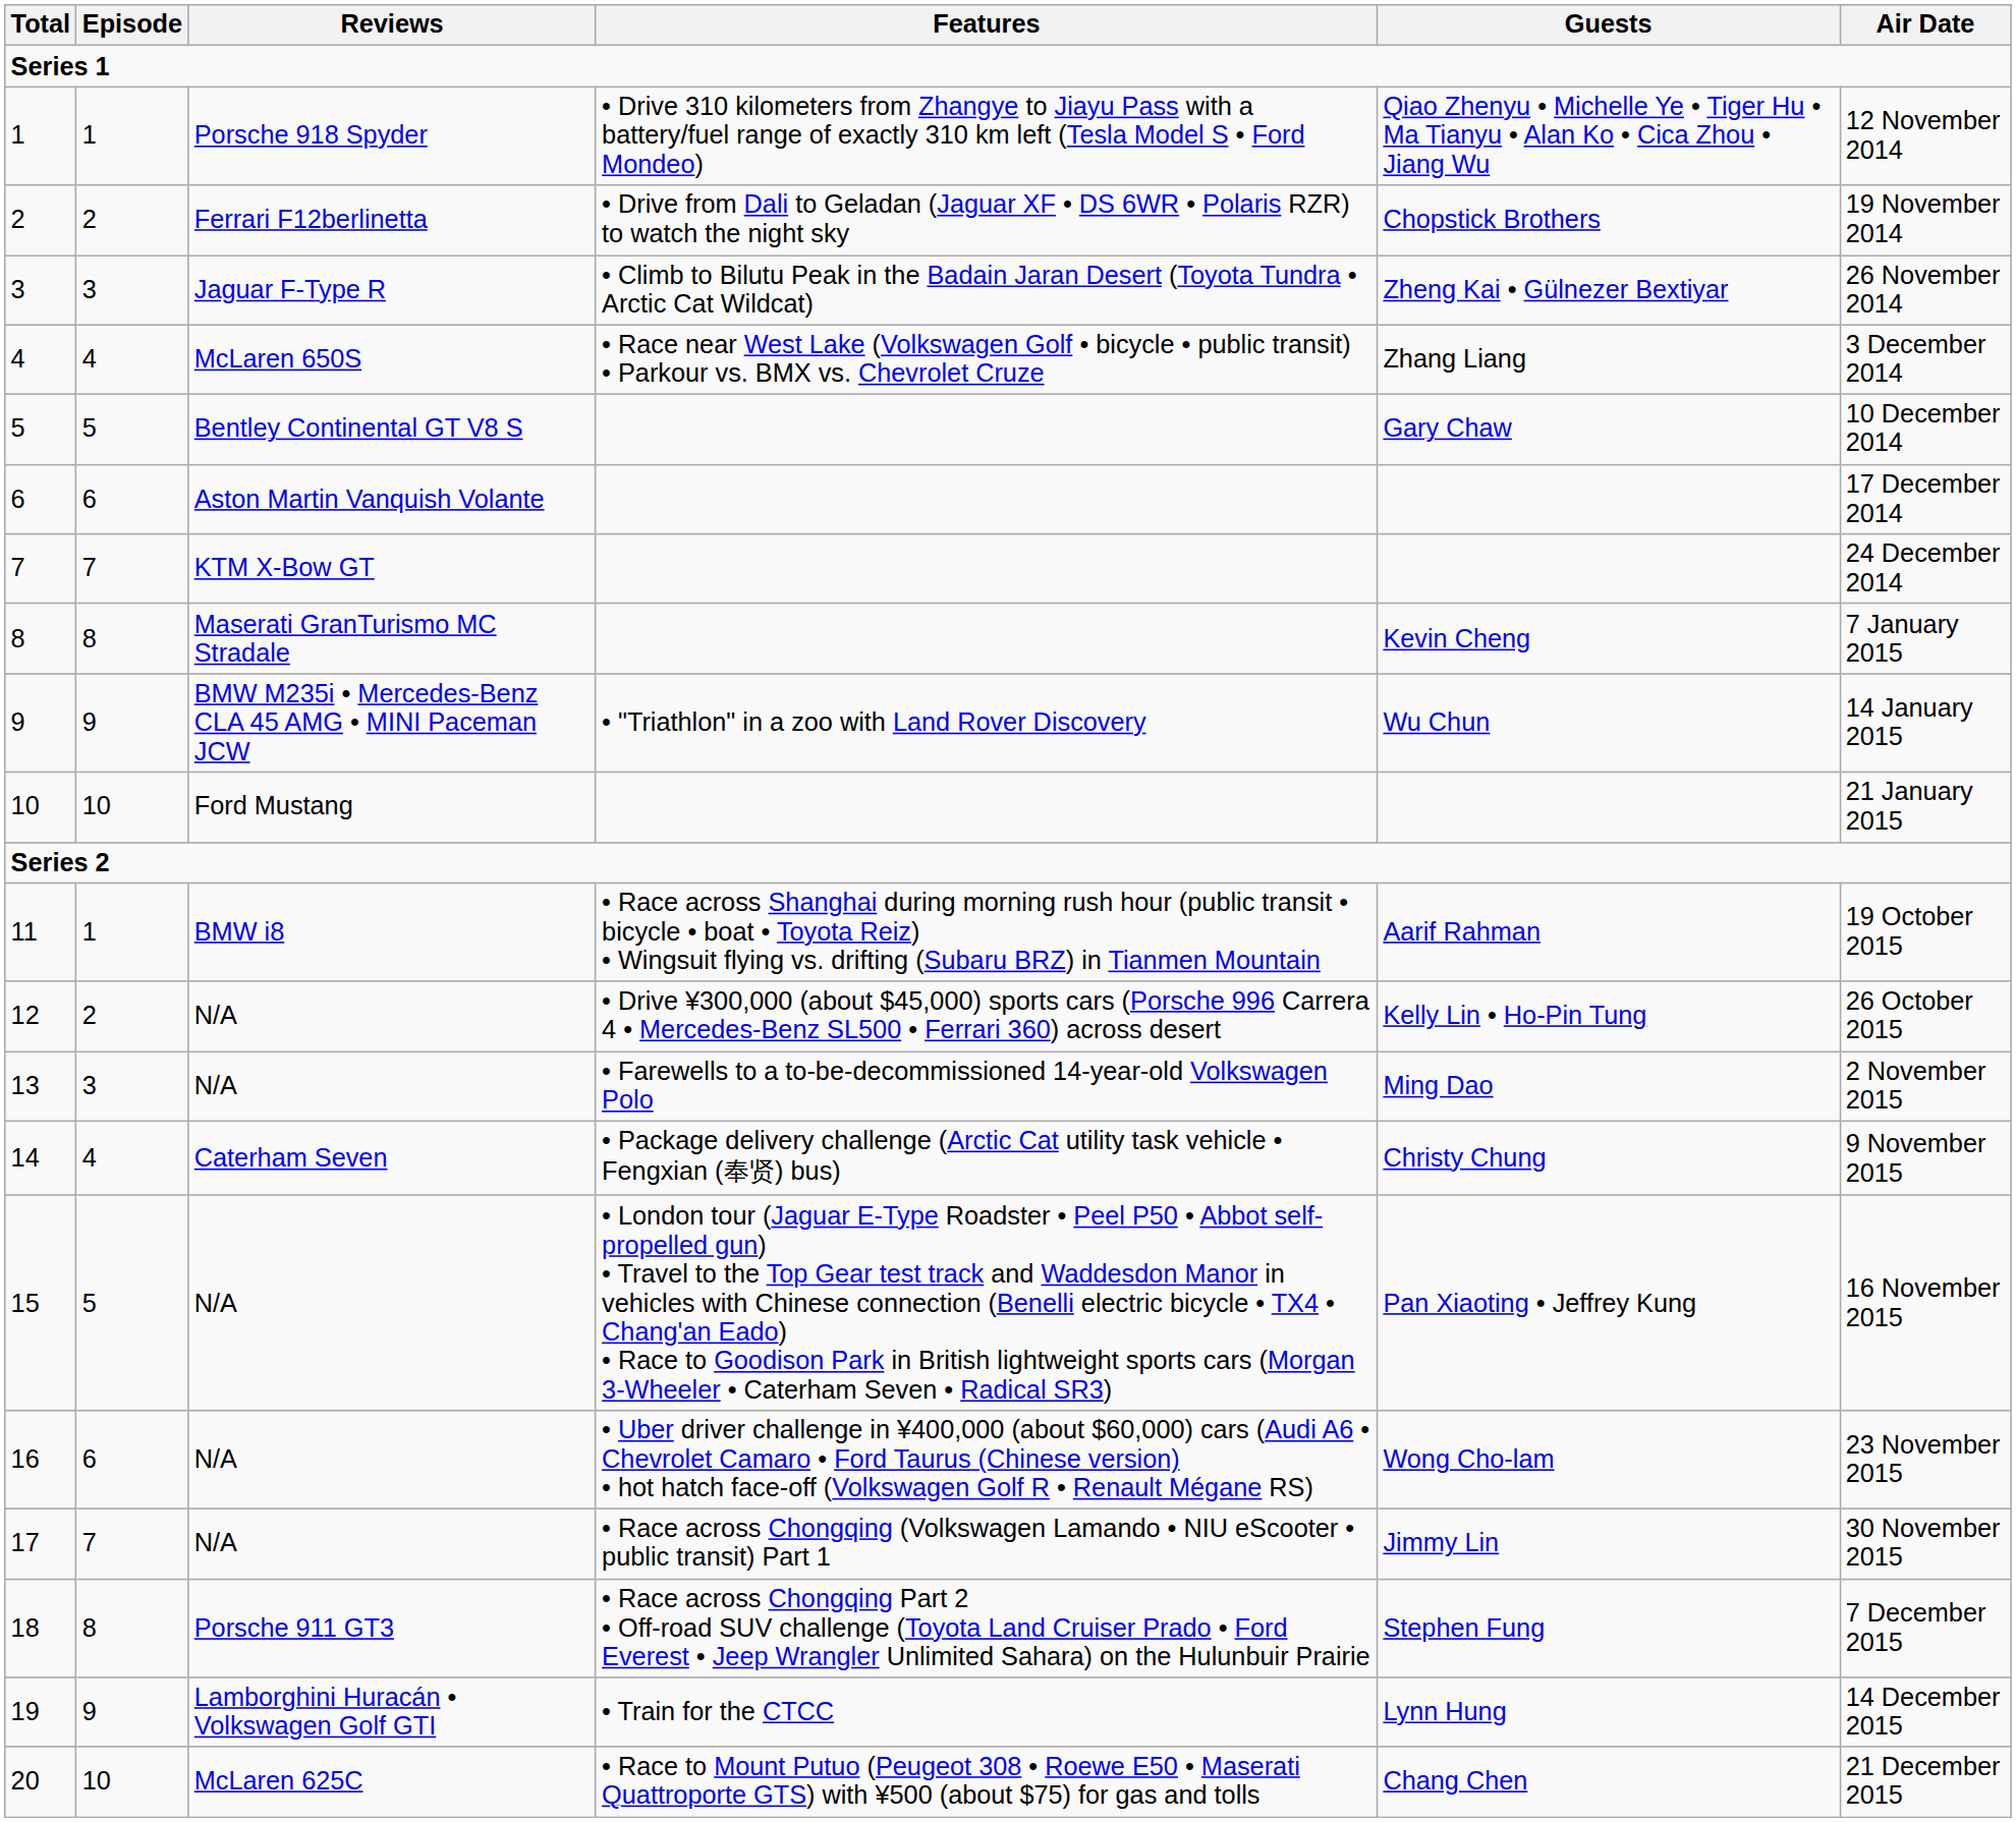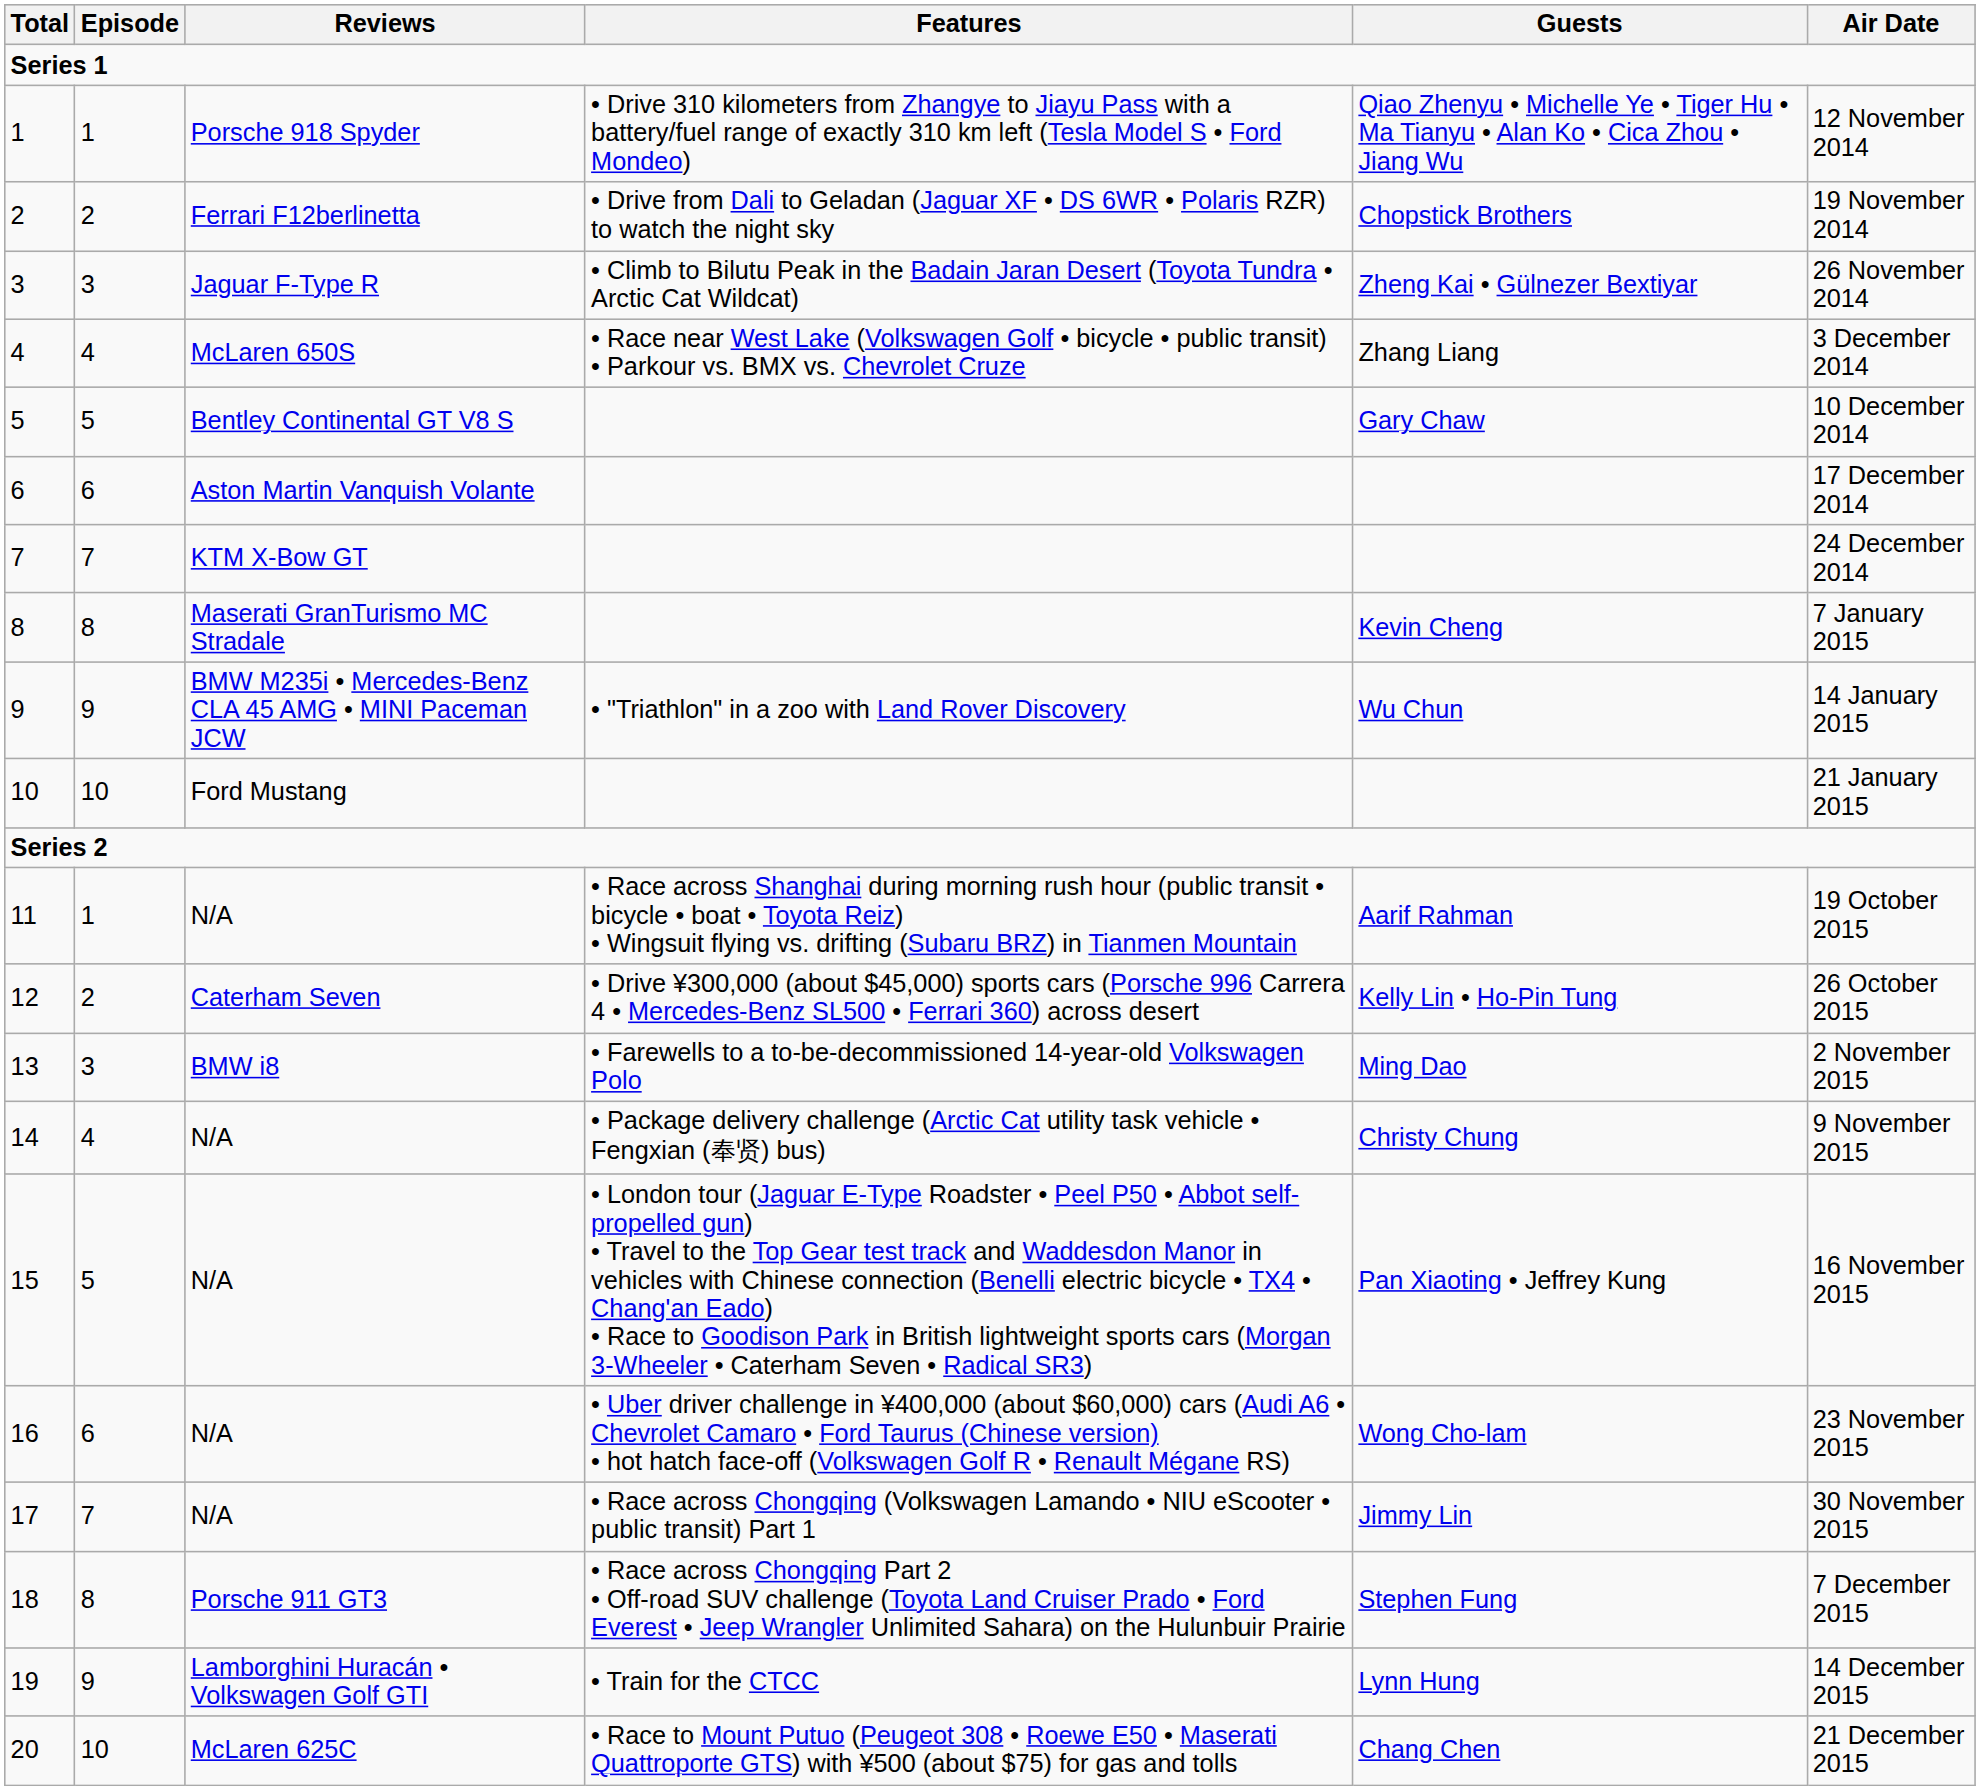11 | Reviews: BMW i8 -> N/A
12 | Reviews: N/A -> Caterham Seven
13 | Reviews: N/A -> BMW i8
14 | Reviews: Caterham Seven -> N/A
